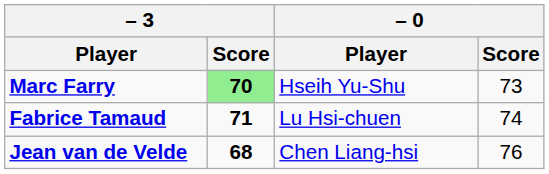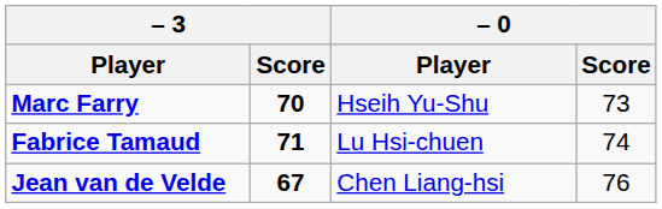Marc Farry | – 3 / Score: lightgreen background -> no background
Jean van de Velde | – 3 / Score: 68 -> 67
